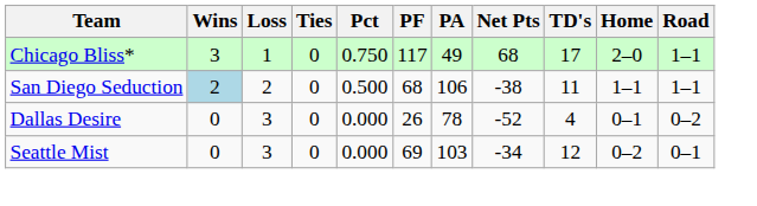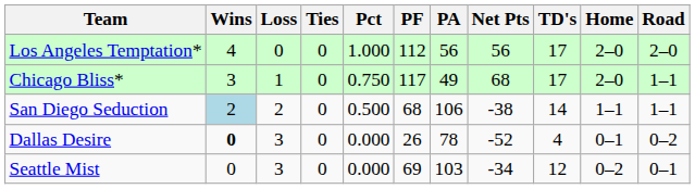+ row: Los Angeles Temptation* | 4 | 0 | 0 | 1.000 | 112 | 56 | 56 | 17 | 2–0 | 2–0
San Diego Seduction | TD's: 11 -> 14
Dallas Desire | Wins: normal -> bold
